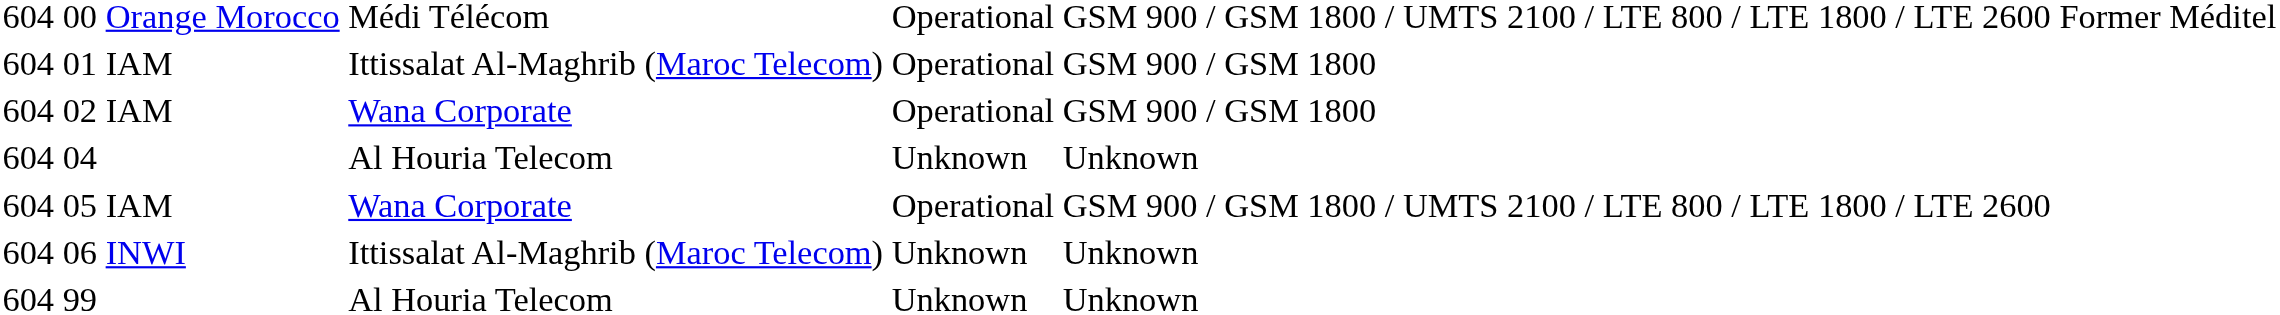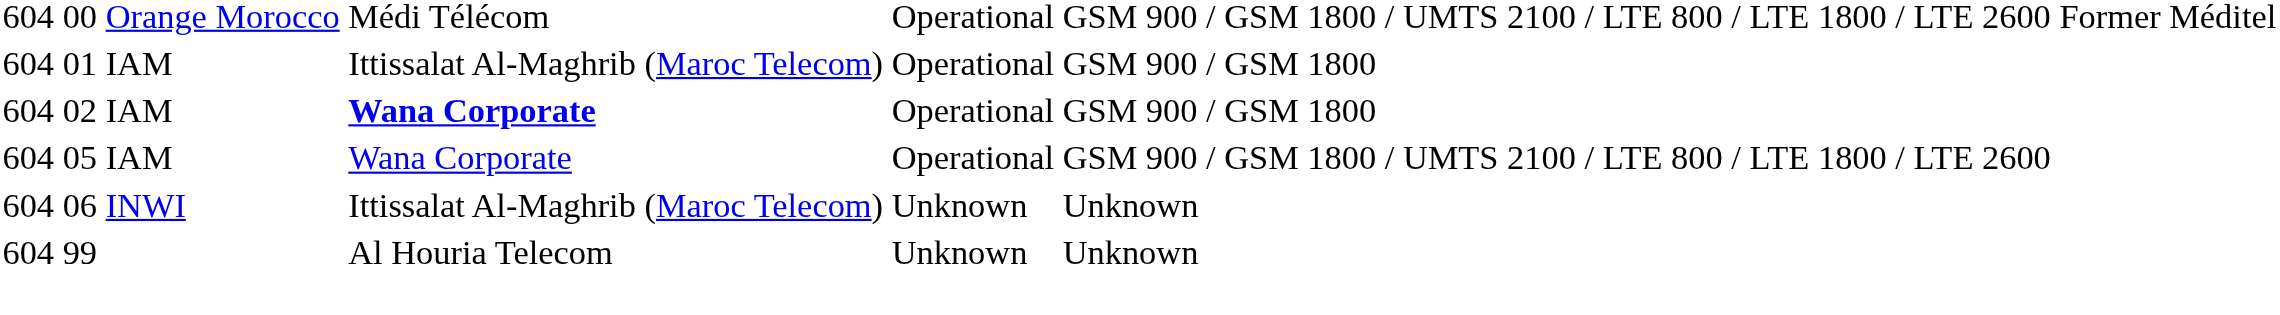02 | column 4: normal -> bold
- row: 604 | 04 | Al Houria Telecom | Unknown | Unknown
